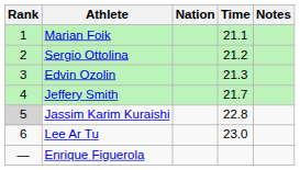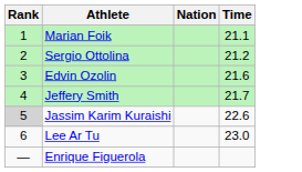- column: Notes
Edvin Ozolin | Time: 21.3 -> 21.6
Jassim Karim Kuraishi | Time: 22.8 -> 22.6
